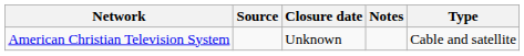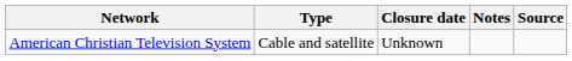columns swapped: Type <-> Source
